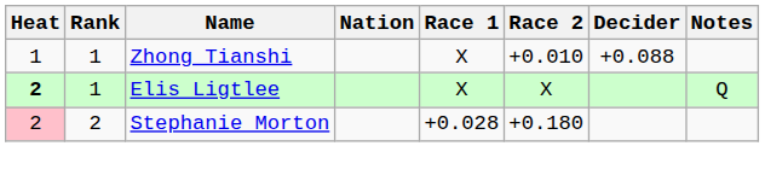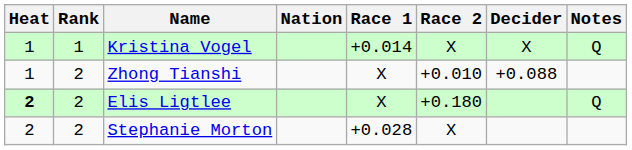+ row: 1 | 1 | Kristina Vogel | +0.014 | X | X | Q
Zhong Tianshi | Rank: 1 -> 2
Elis Ligtlee | Rank: 1 -> 2
Elis Ligtlee | Race 2: X -> +0.180
Stephanie Morton | Heat: pink background -> no background
Stephanie Morton | Race 2: +0.180 -> X
